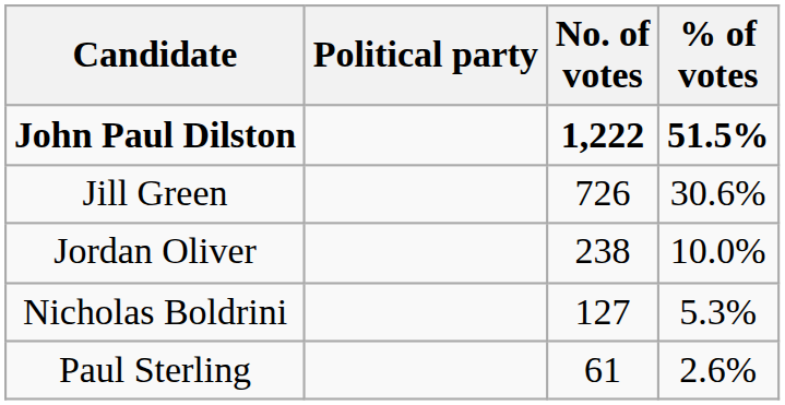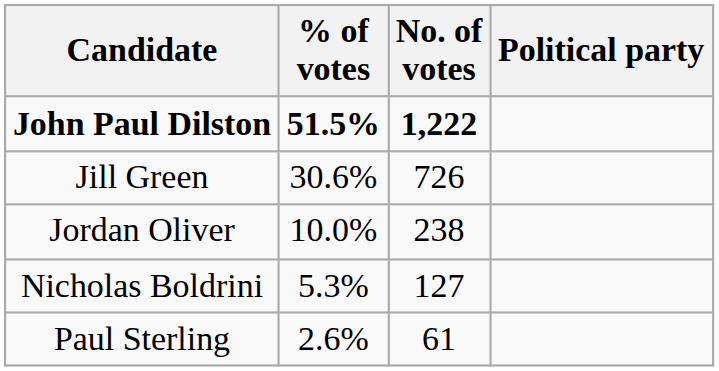columns swapped: Political party <-> % of votes
